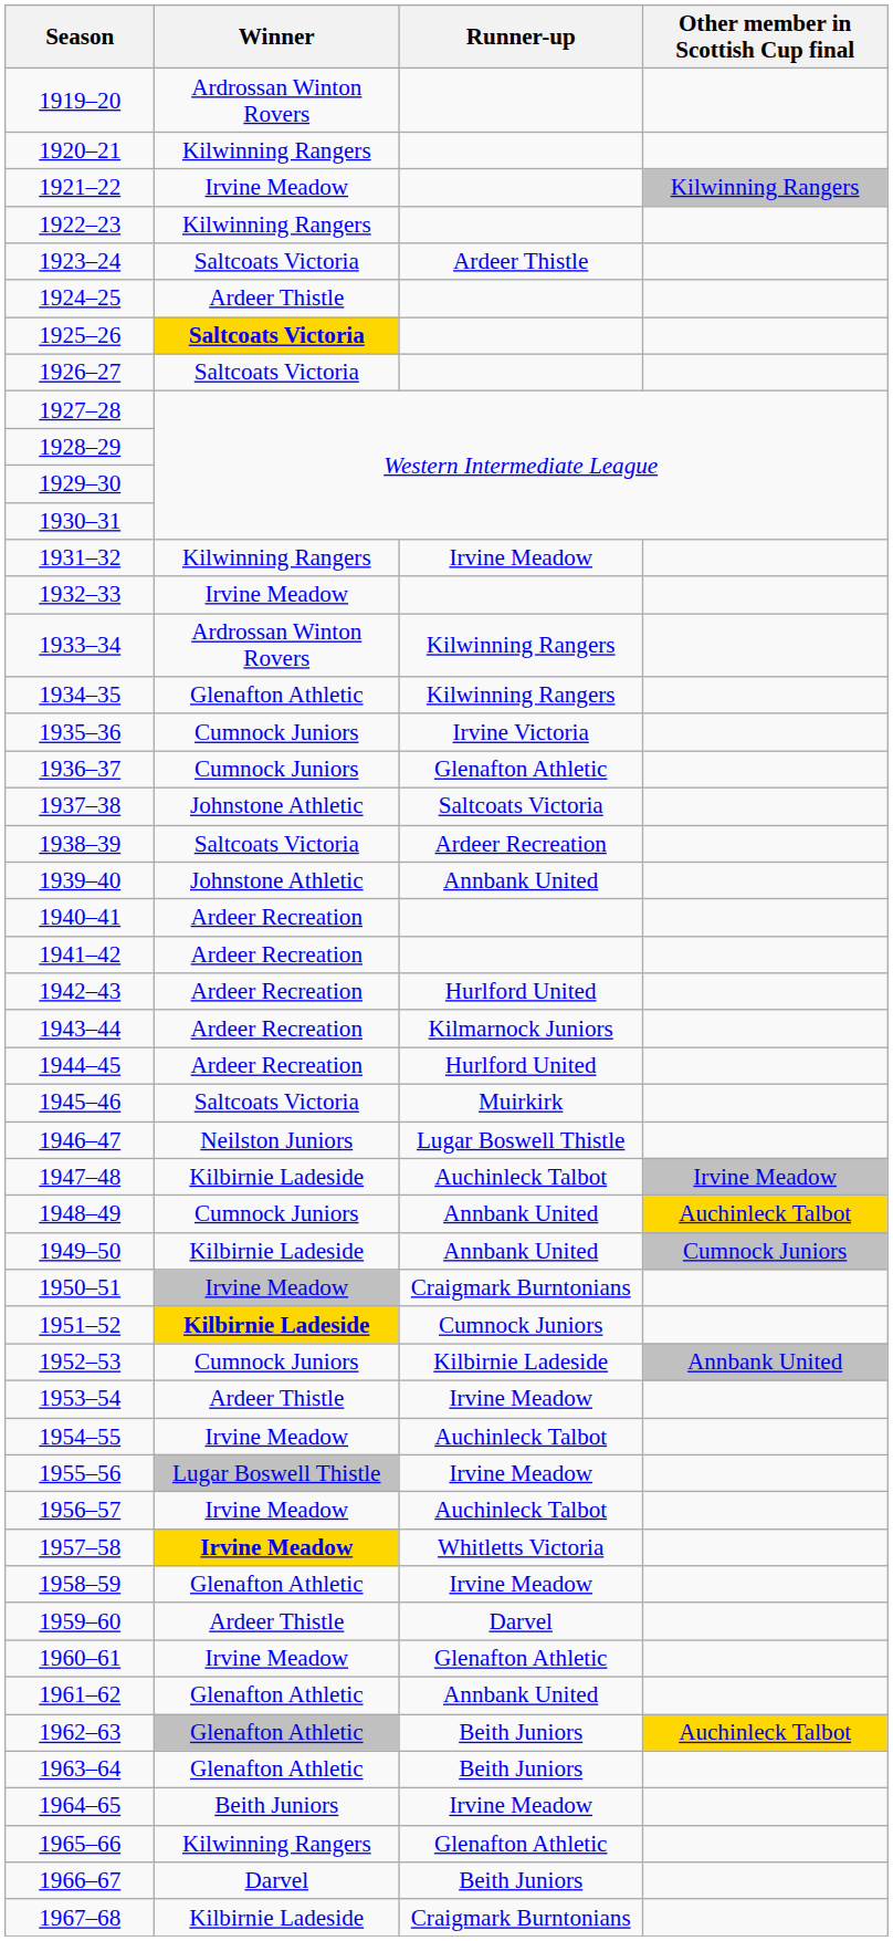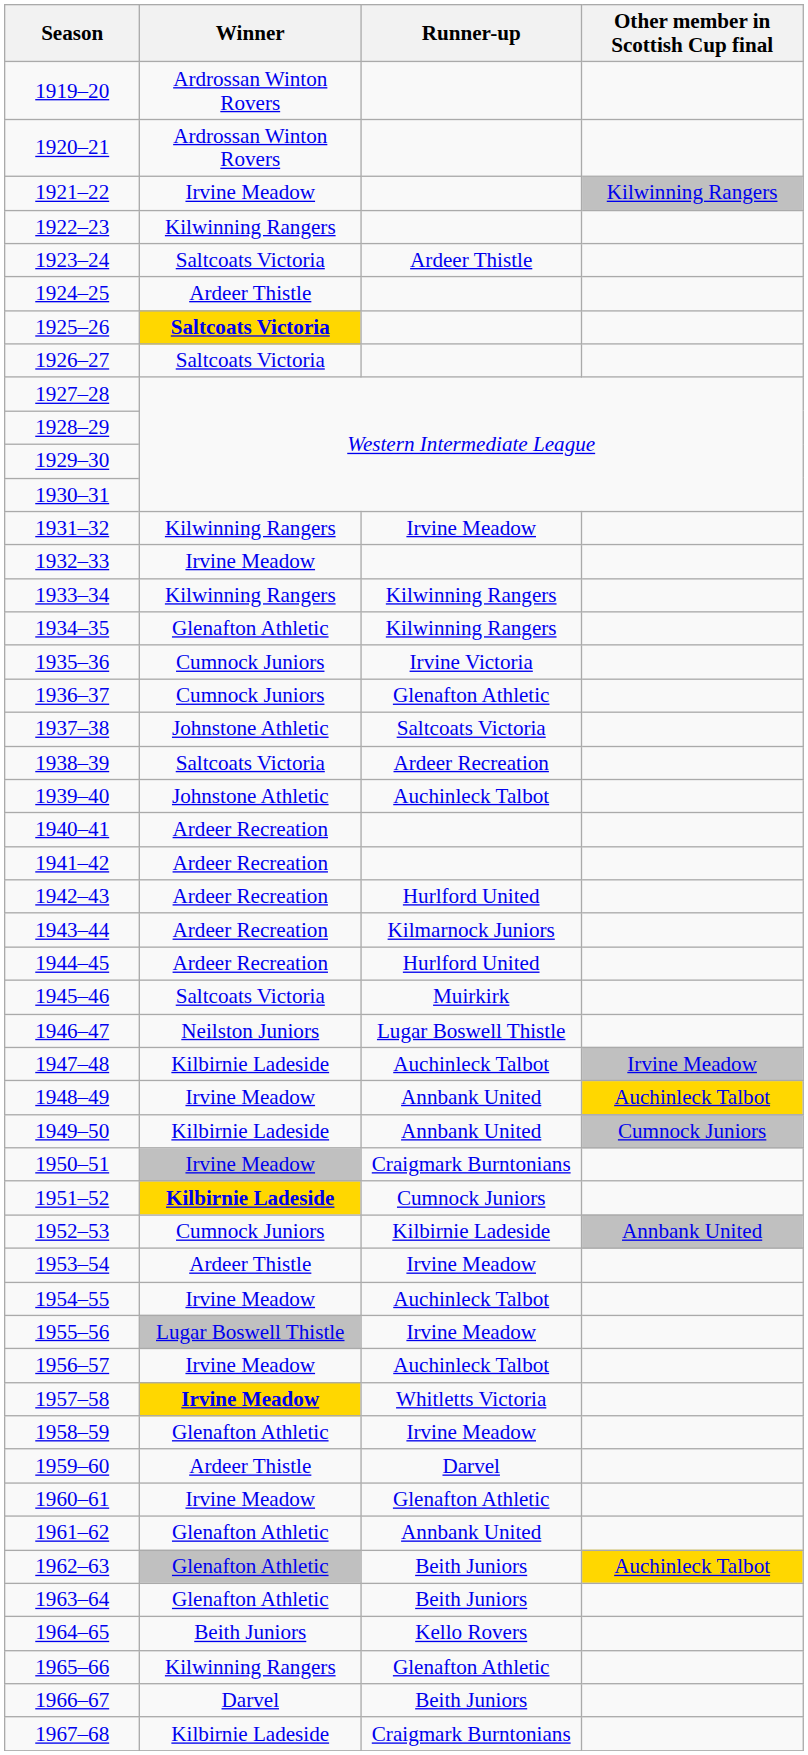1920–21 | Winner: Kilwinning Rangers -> Ardrossan Winton Rovers
1933–34 | Winner: Ardrossan Winton Rovers -> Kilwinning Rangers
1939–40 | Runner-up: Annbank United -> Auchinleck Talbot
1948–49 | Winner: Cumnock Juniors -> Irvine Meadow
1964–65 | Runner-up: Irvine Meadow -> Kello Rovers
